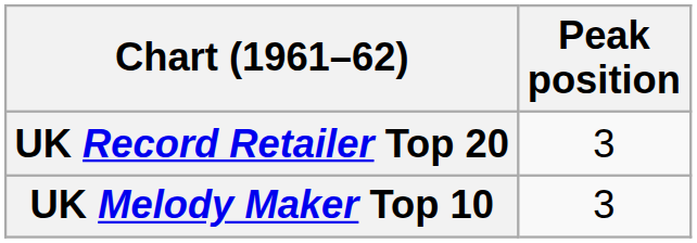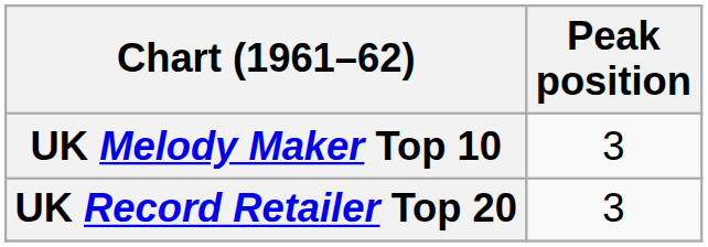rows swapped: UK Record Retailer Top 20 <-> UK Melody Maker Top 10
